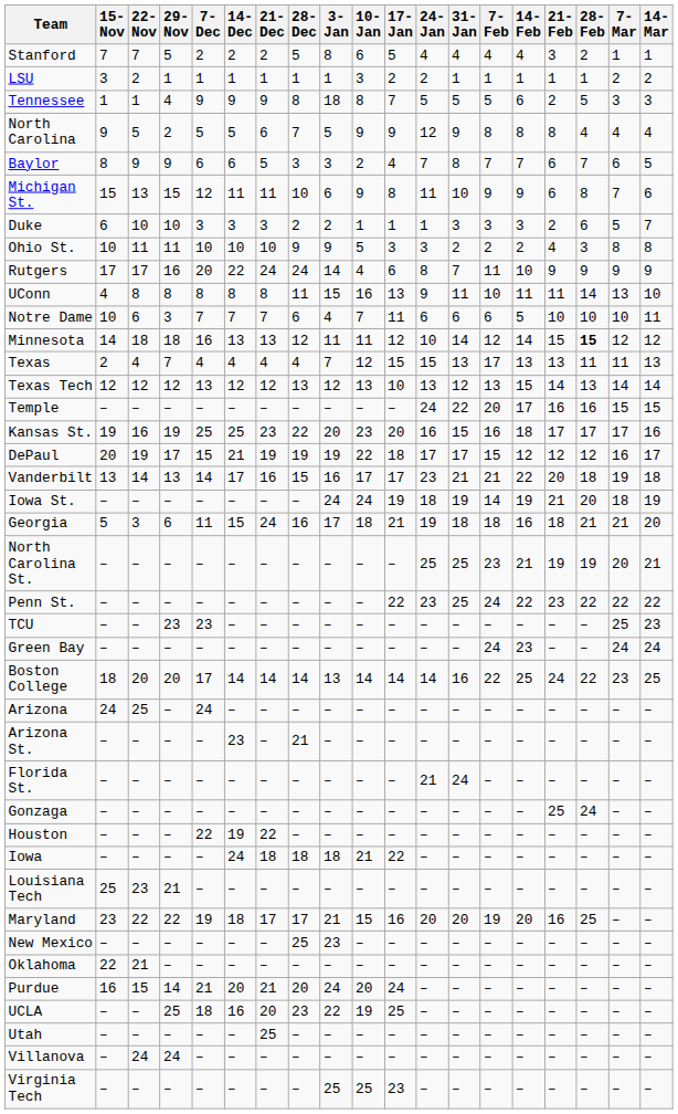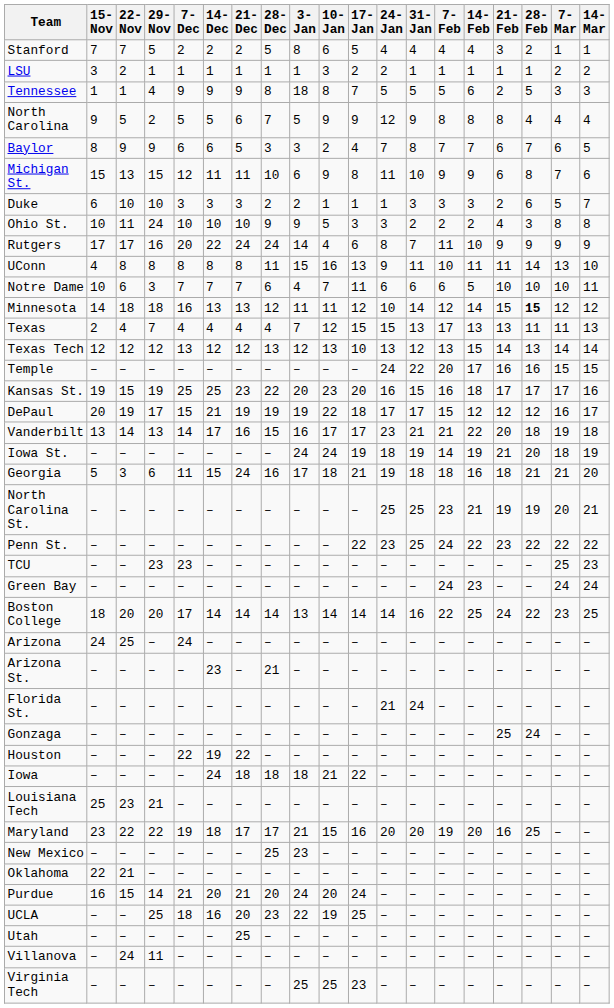Ohio St. | 29-Nov: 11 -> 24
Kansas St. | 22-Nov: 16 -> 15
Villanova | 29-Nov: 24 -> 11
